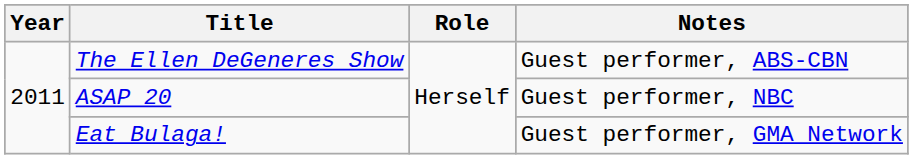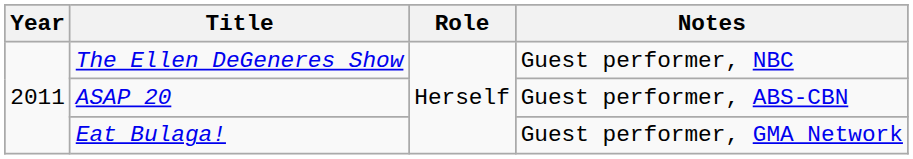The Ellen DeGeneres Show | Notes: Guest performer, ABS-CBN -> Guest performer, NBC
ASAP 20 | Notes: Guest performer, NBC -> Guest performer, ABS-CBN
